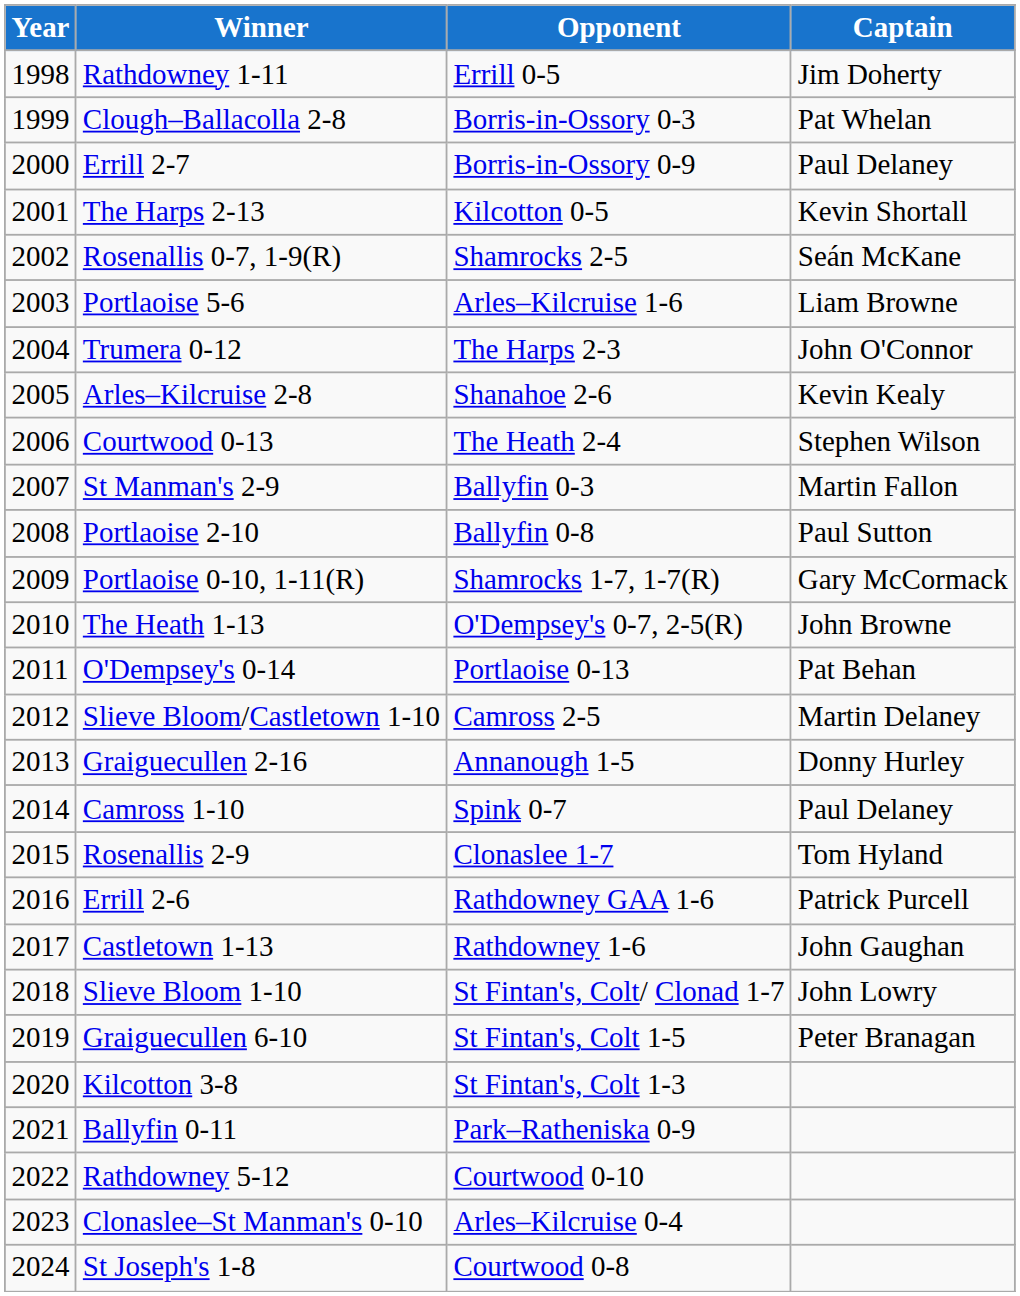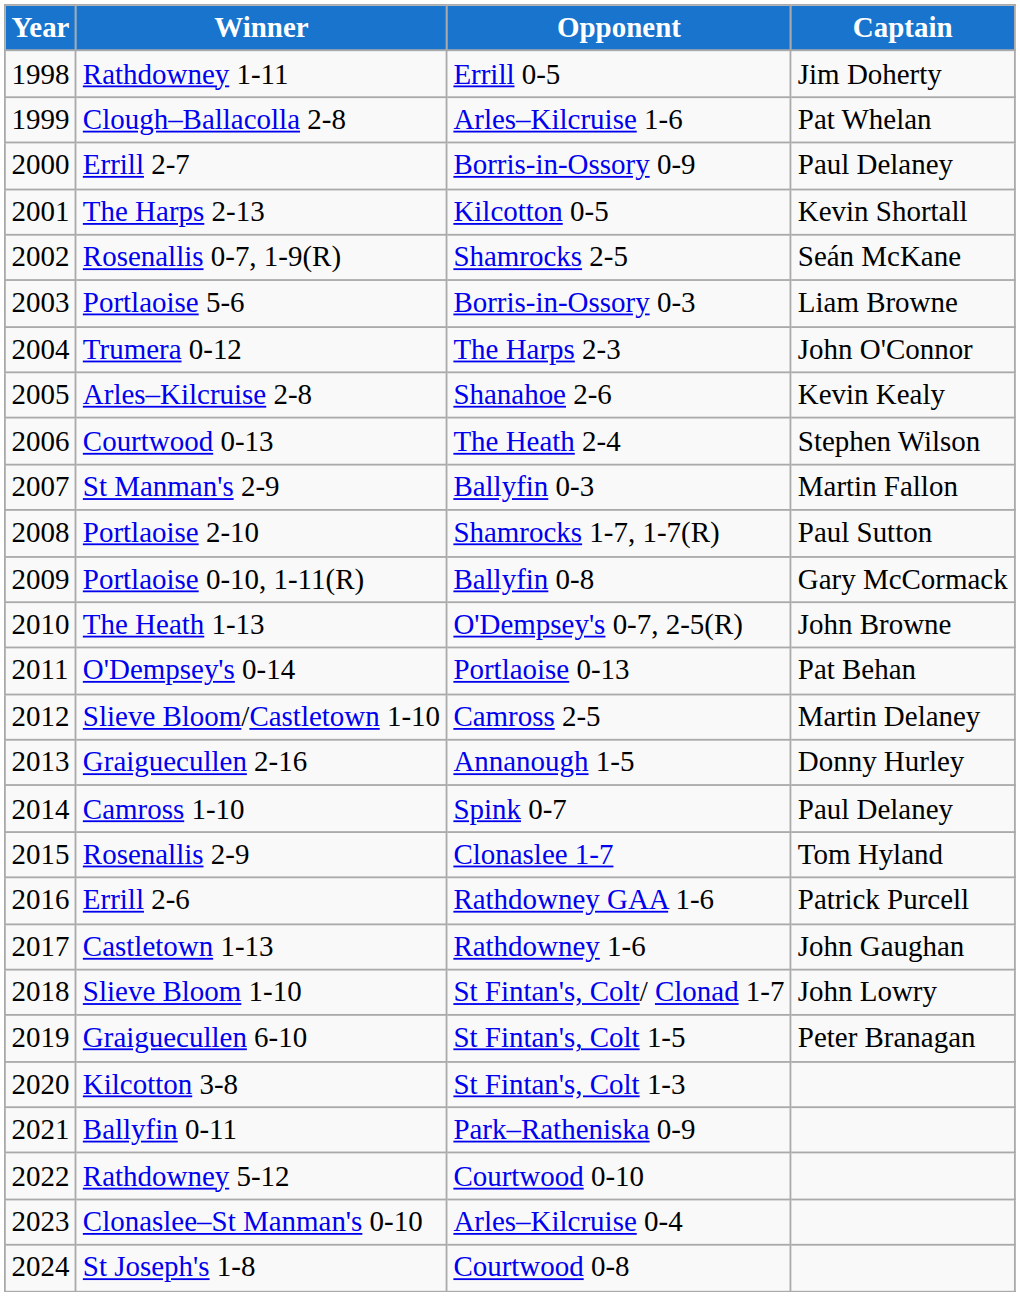Clough–Ballacolla 2-8 | Opponent: Borris-in-Ossory 0-3 -> Arles–Kilcruise 1-6
Portlaoise 5-6 | Opponent: Arles–Kilcruise 1-6 -> Borris-in-Ossory 0-3
Portlaoise 2-10 | Opponent: Ballyfin 0-8 -> Shamrocks 1-7, 1-7(R)
Portlaoise 0-10, 1-11(R) | Opponent: Shamrocks 1-7, 1-7(R) -> Ballyfin 0-8
